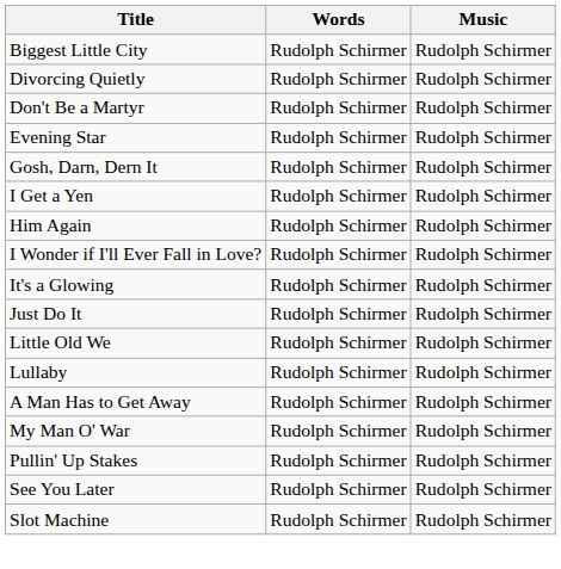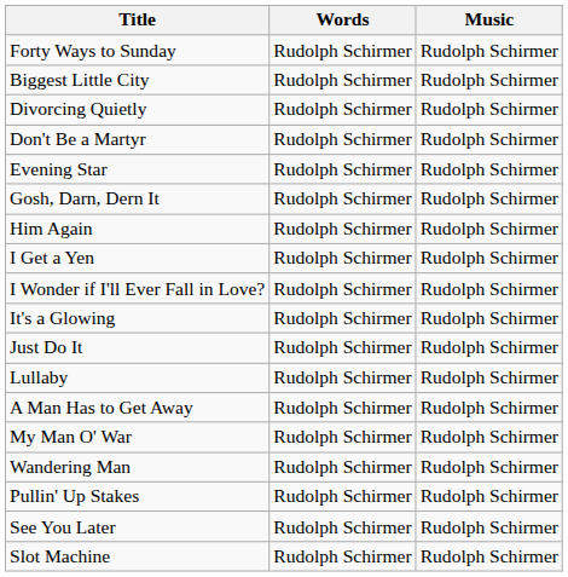+ row: Forty Ways to Sunday | Rudolph Schirmer | Rudolph Schirmer
rows swapped: Him Again <-> I Get a Yen
- row: Little Old We | Rudolph Schirmer | Rudolph Schirmer
+ row: Wandering Man | Rudolph Schirmer | Rudolph Schirmer
